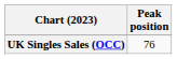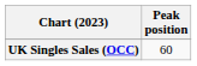UK Singles Sales (OCC) | Peak position: 76 -> 60
